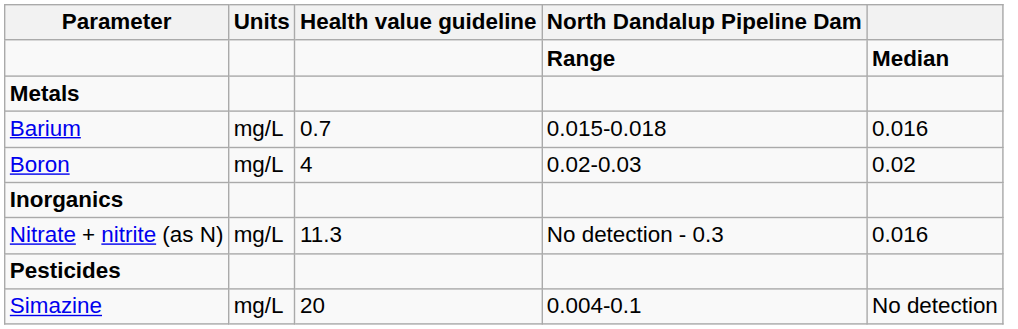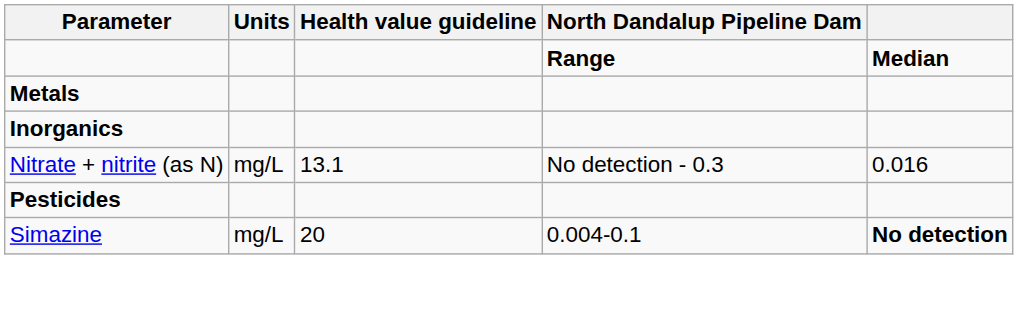- row: Barium | mg/L | 0.7 | 0.015-0.018 | 0.016
- row: Boron | mg/L | 4 | 0.02-0.03 | 0.02
Nitrate + nitrite (as N) | Health value guideline: 11.3 -> 13.1
Simazine | column 5: normal -> bold
